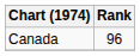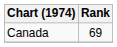Canada | Rank: 96 -> 69
